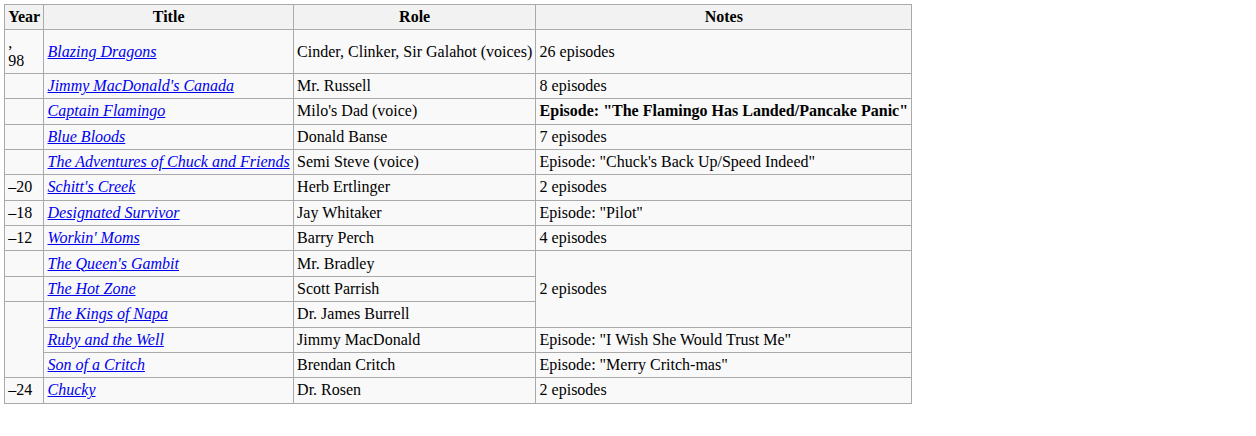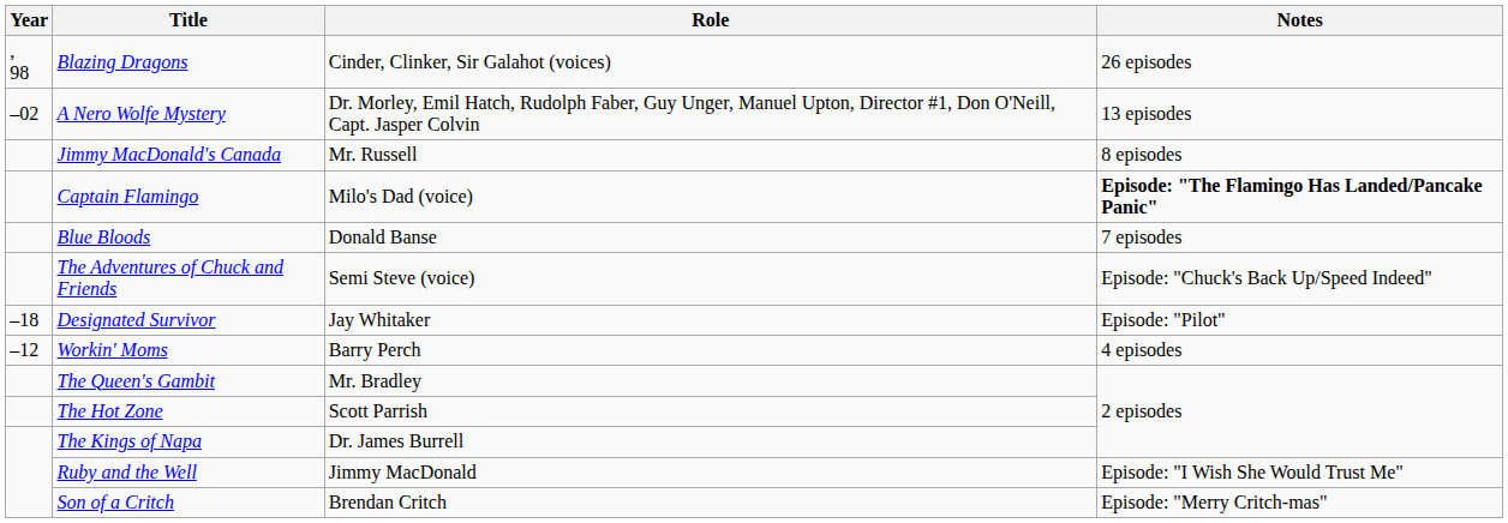+ row: –02 | A Nero Wolfe Mystery | Dr. Morley, Emil Hatch, Rudolph Faber, Guy Unger, Manuel Upton, Director #1, Don O'Neill, Capt. Jasper Colvin | 13 episodes
- row: –20 | Schitt's Creek | Herb Ertlinger | 2 episodes
- row: –24 | Chucky | Dr. Rosen | 2 episodes
